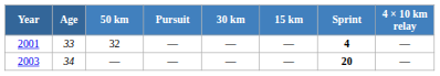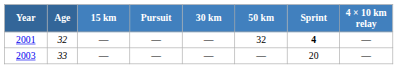columns swapped: 15 km <-> 50 km
2001 | Age: 33 -> 32
2003 | Age: 34 -> 33
2003 | Sprint: bold -> normal
